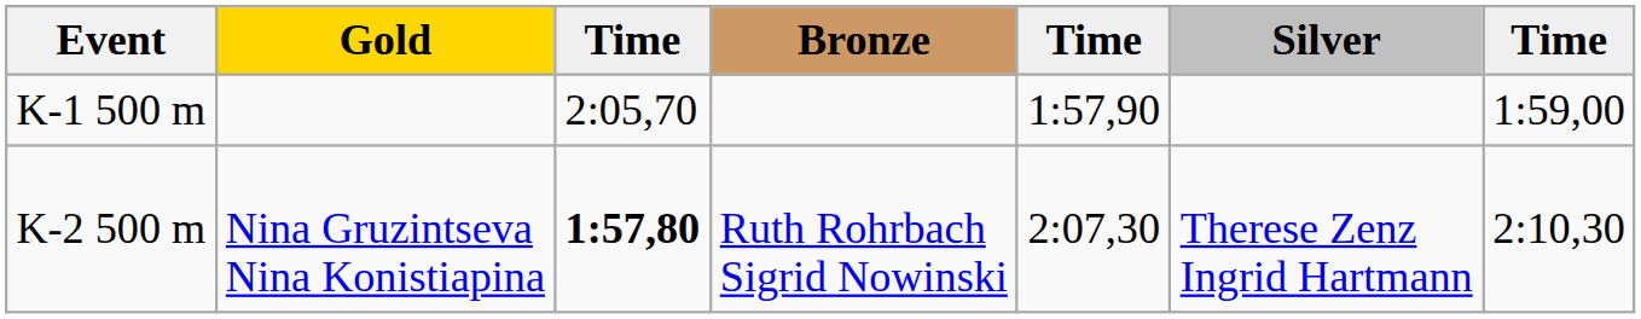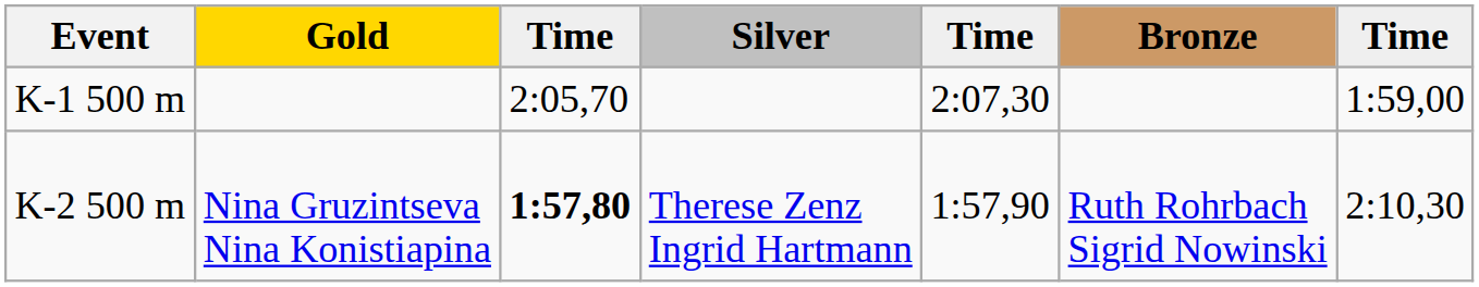columns swapped: Silver <-> Bronze
K-1 500 m | column 5: 1:57,90 -> 2:07,30
K-2 500 m | column 5: 2:07,30 -> 1:57,90
